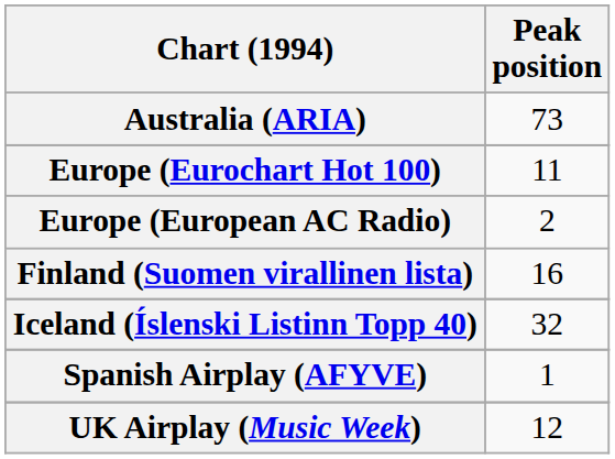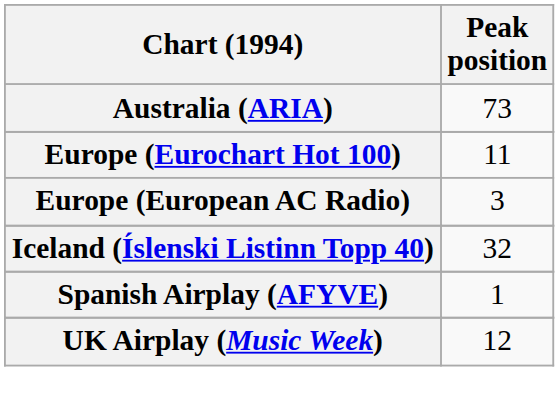Europe (European AC Radio) | Peak position: 2 -> 3
- row: Finland (Suomen virallinen lista) | 16
